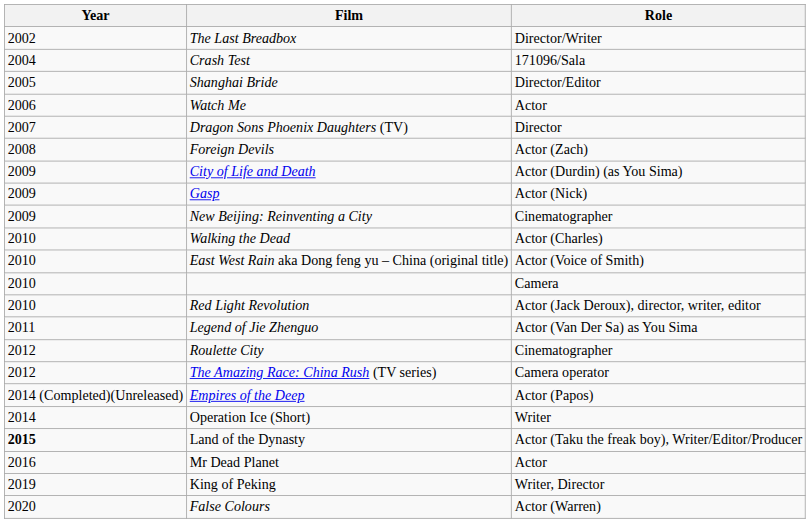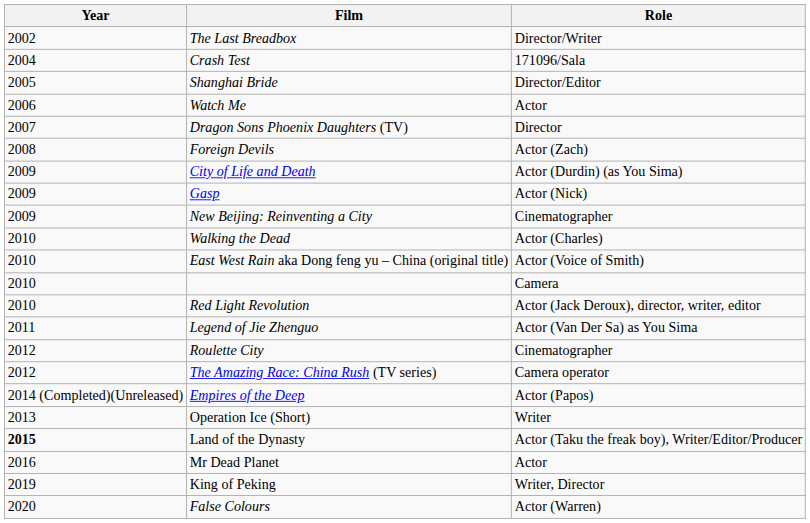Operation Ice (Short) | Year: 2014 -> 2013
